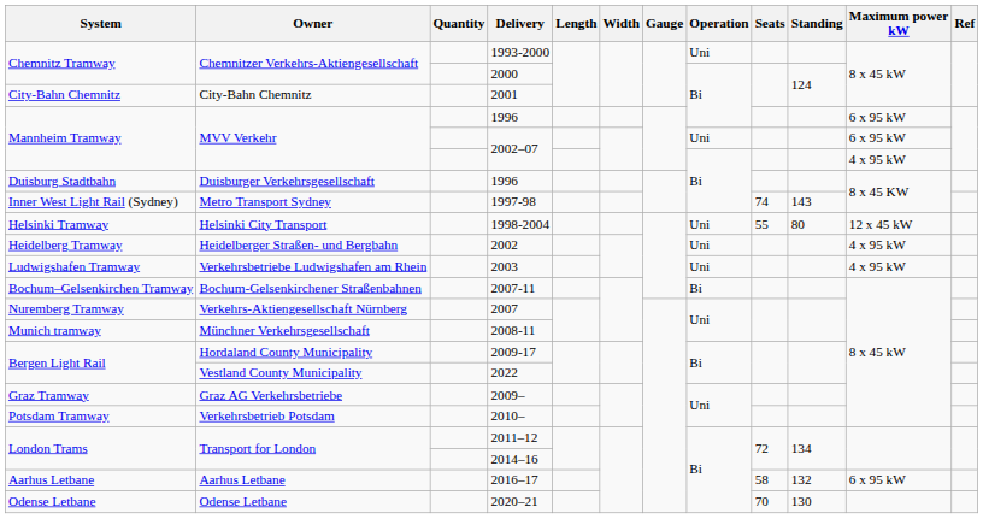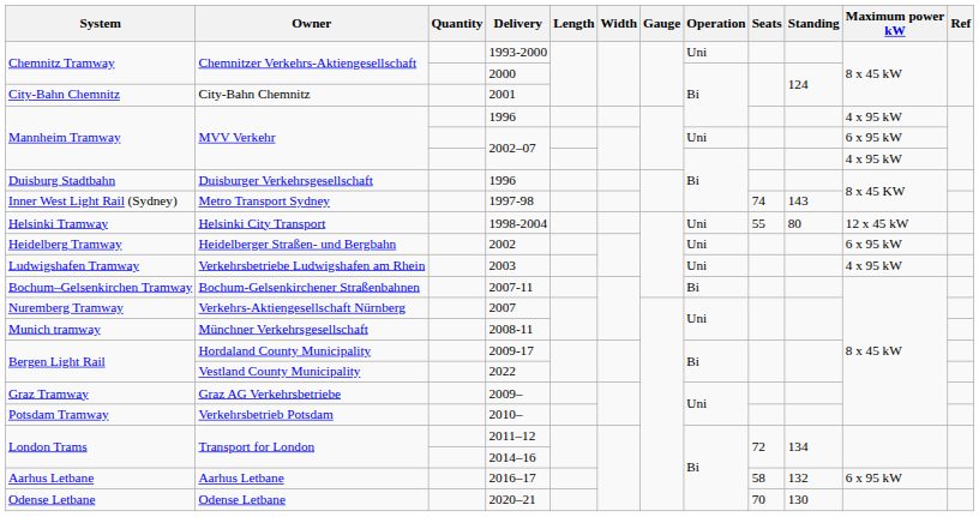MVV Verkehr / 1996 | Maximum power kW: 6 x 95 kW -> 4 x 95 kW
2002 | Maximum power kW: 4 x 95 kW -> 6 x 95 kW
